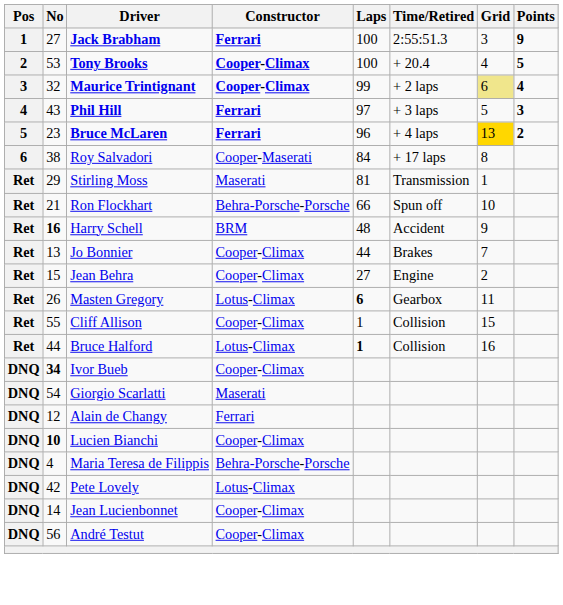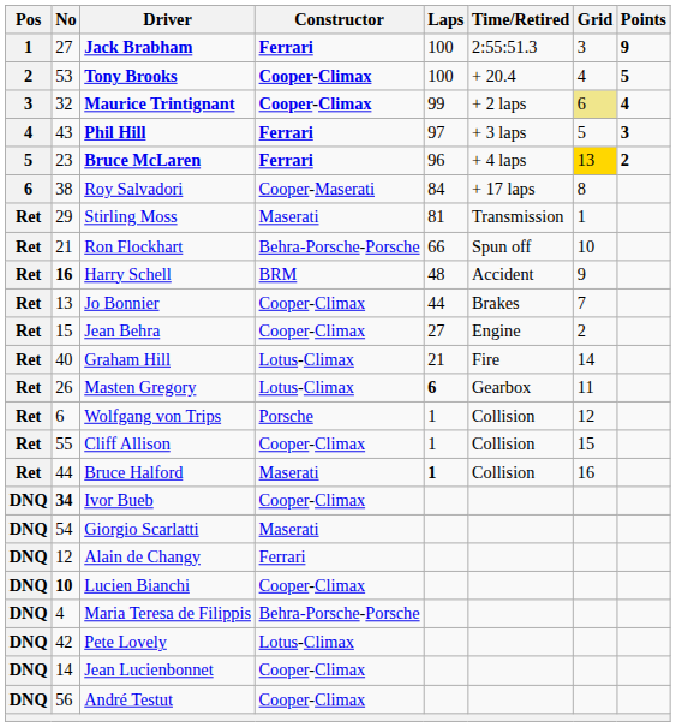+ row: Ret | 40 | Graham Hill | Lotus-Climax | 21 | Fire | 14
+ row: Ret | 6 | Wolfgang von Trips | Porsche | 1 | Collision | 12
Bruce Halford | Constructor: Lotus-Climax -> Maserati
